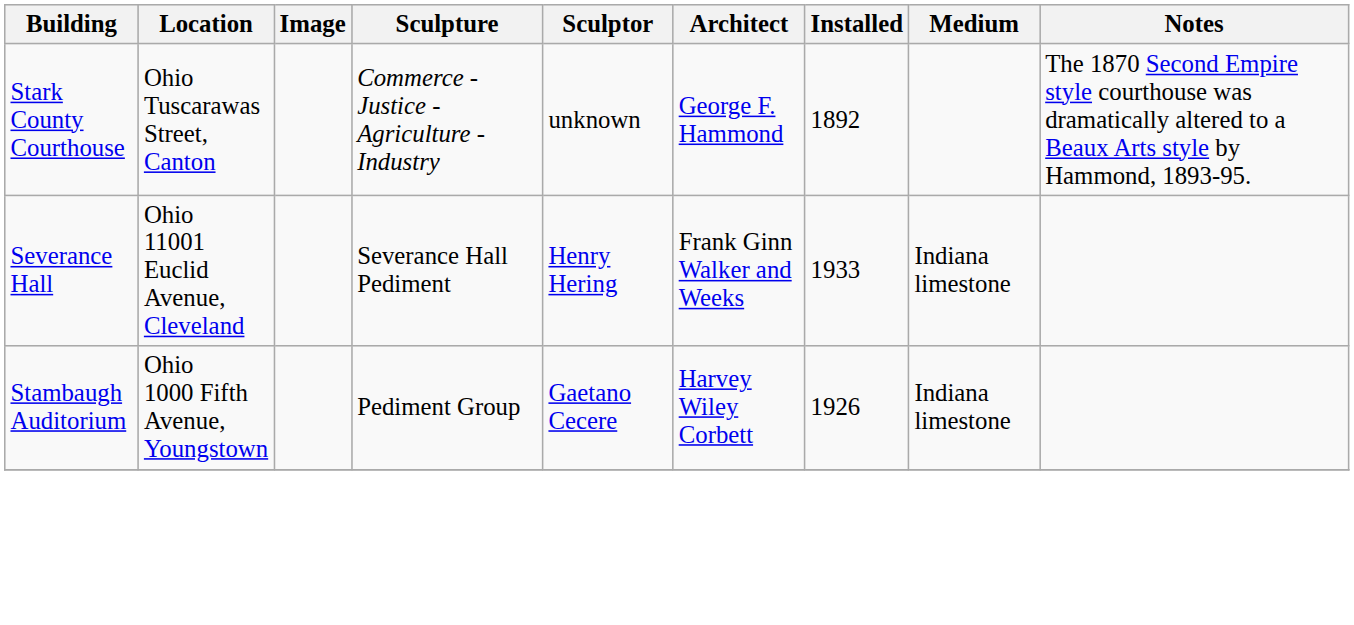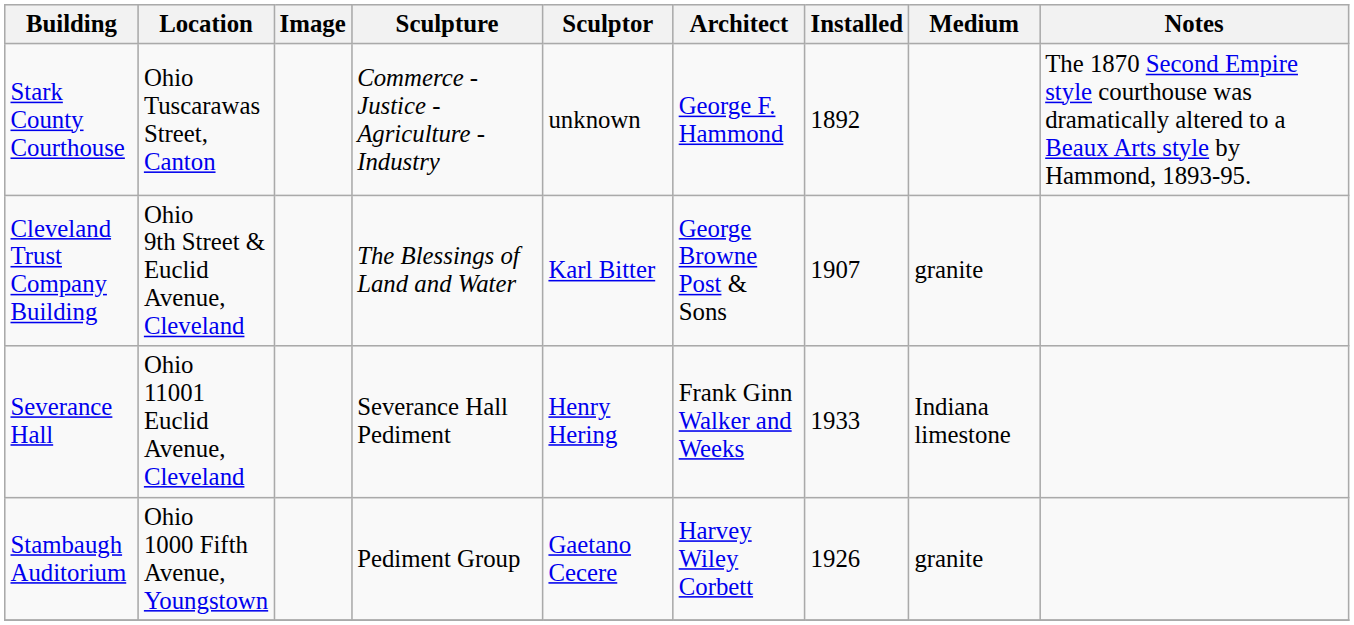+ row: Cleveland Trust Company Building | Ohio 9th Street & Euclid Avenue, Cleveland | The Blessings of Land and Water | Karl Bitter | George Browne Post & Sons | 1907 | granite
Stambaugh Auditorium | Medium: Indiana limestone -> granite
